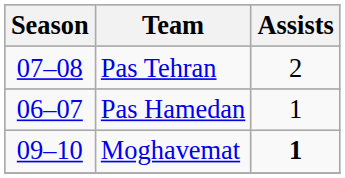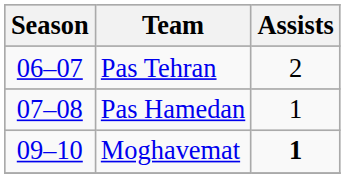Pas Tehran | Season: 07–08 -> 06–07
Pas Hamedan | Season: 06–07 -> 07–08
